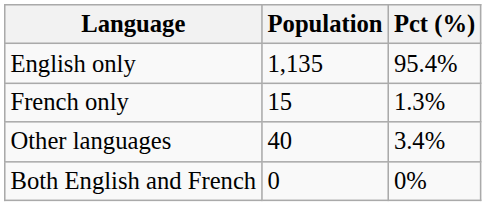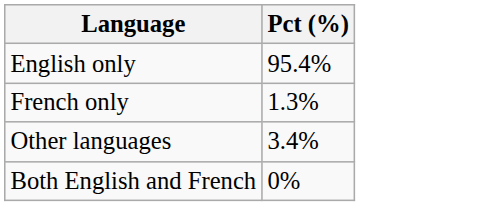- column: Population | 1,135 | 15 | 40 | 0
